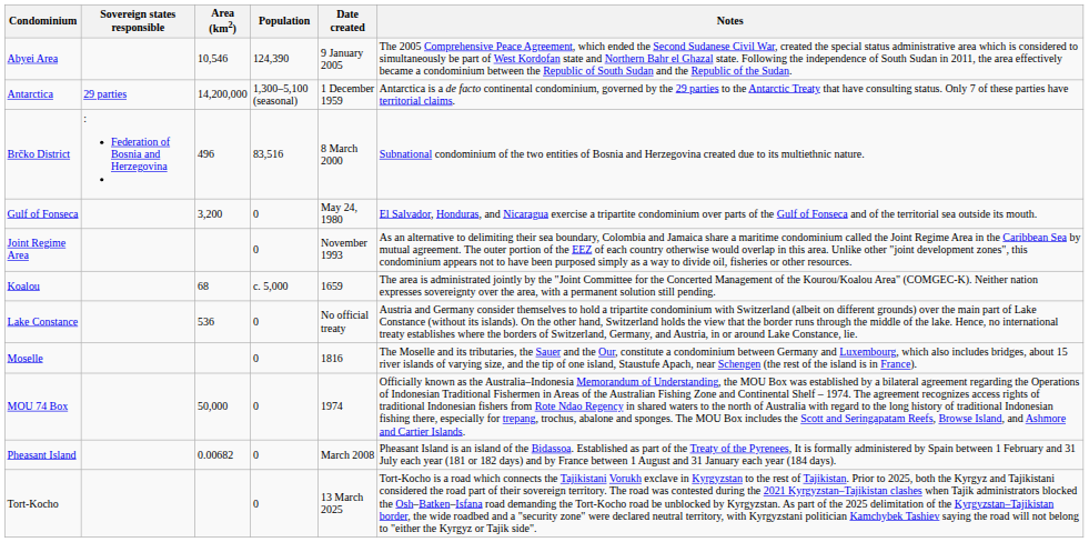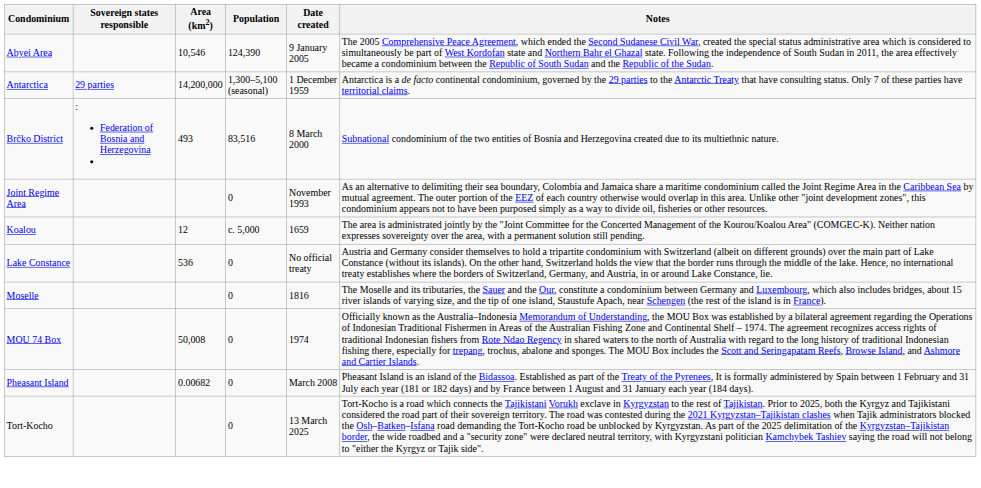Brčko District | Area (km2): 496 -> 493
- row: Gulf of Fonseca | 3,200 | 0 | May 24, 1980 | El Salvador, Honduras, and Nicaragua exercise a tripartite condominium over parts of the Gulf of Fonseca and of the territorial sea outside its mouth.
Koalou | Area (km2): 68 -> 12
MOU 74 Box | Area (km2): 50,000 -> 50,008
